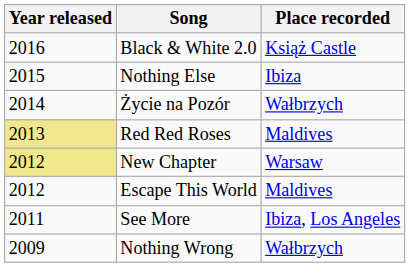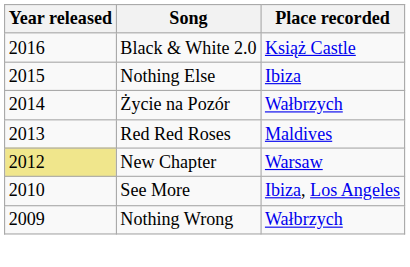Red Red Roses | Year released: khaki background -> no background
- row: 2012 | Escape This World | Maldives
See More | Year released: 2011 -> 2010
